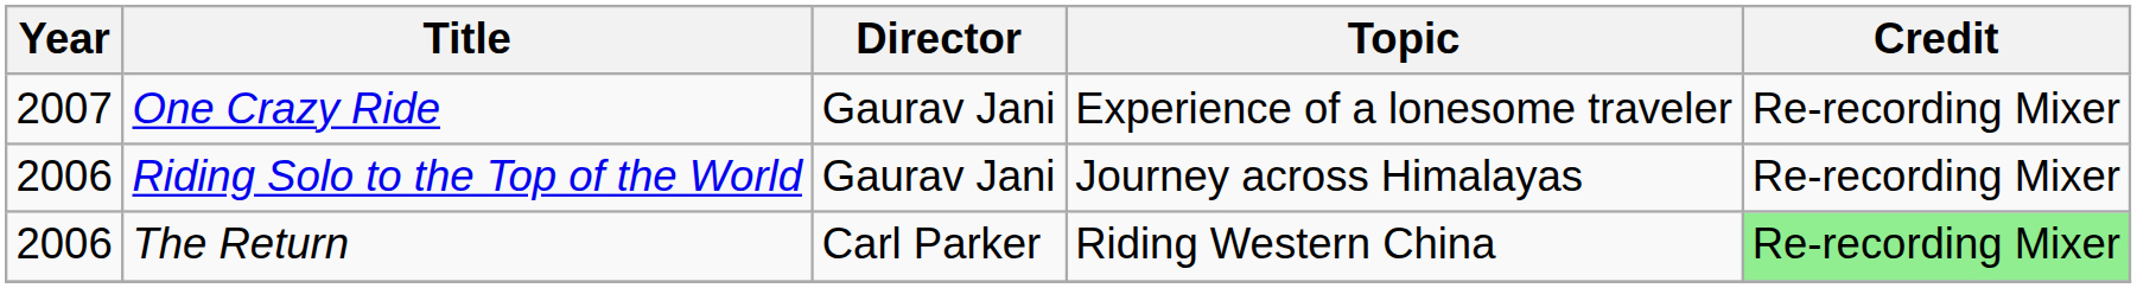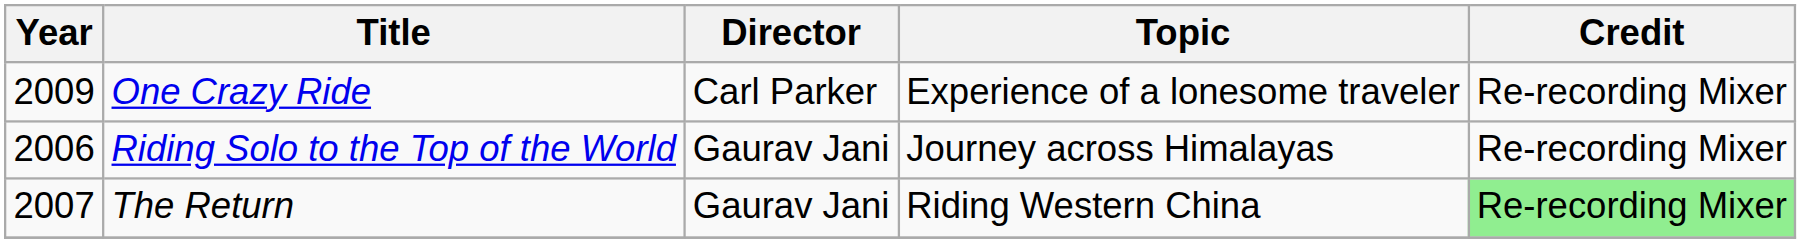One Crazy Ride | Year: 2007 -> 2009
One Crazy Ride | Director: Gaurav Jani -> Carl Parker
The Return | Year: 2006 -> 2007
The Return | Director: Carl Parker -> Gaurav Jani
